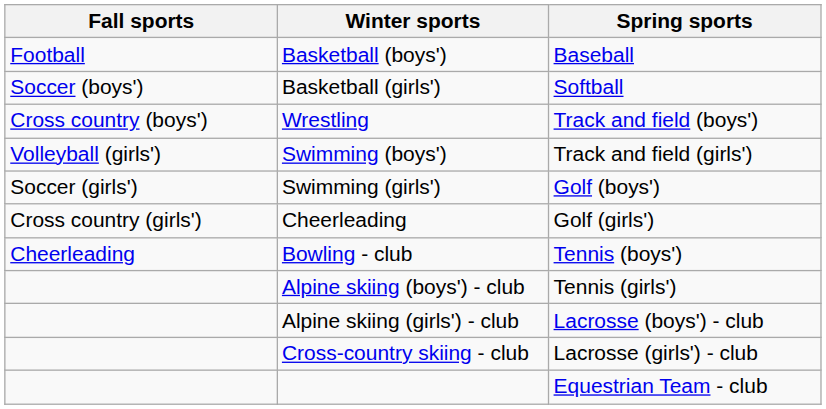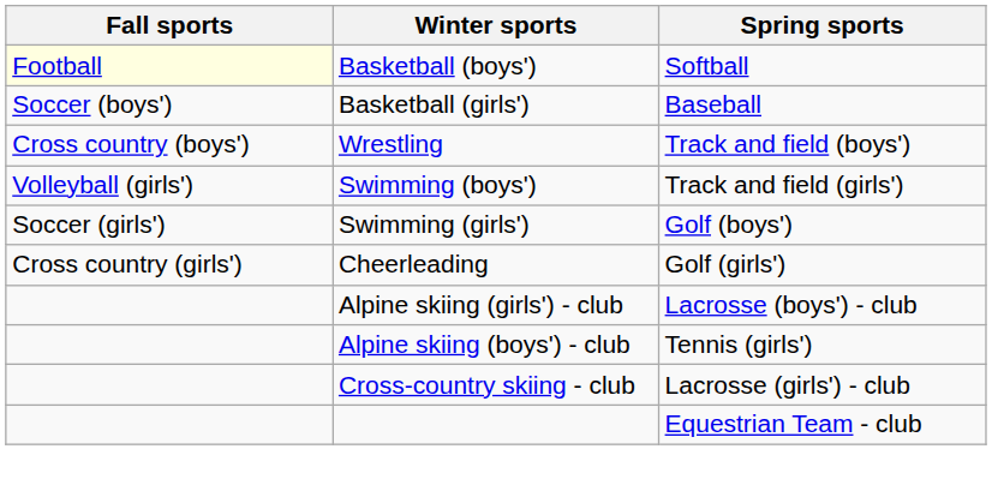Basketball (boys') | Fall sports: no background -> lightyellow background
Basketball (boys') | Spring sports: Baseball -> Softball
Basketball (girls') | Spring sports: Softball -> Baseball
- row: Cheerleading | Bowling - club | Tennis (boys')
rows swapped: Alpine skiing (boys') - club <-> Alpine skiing (girls') - club
